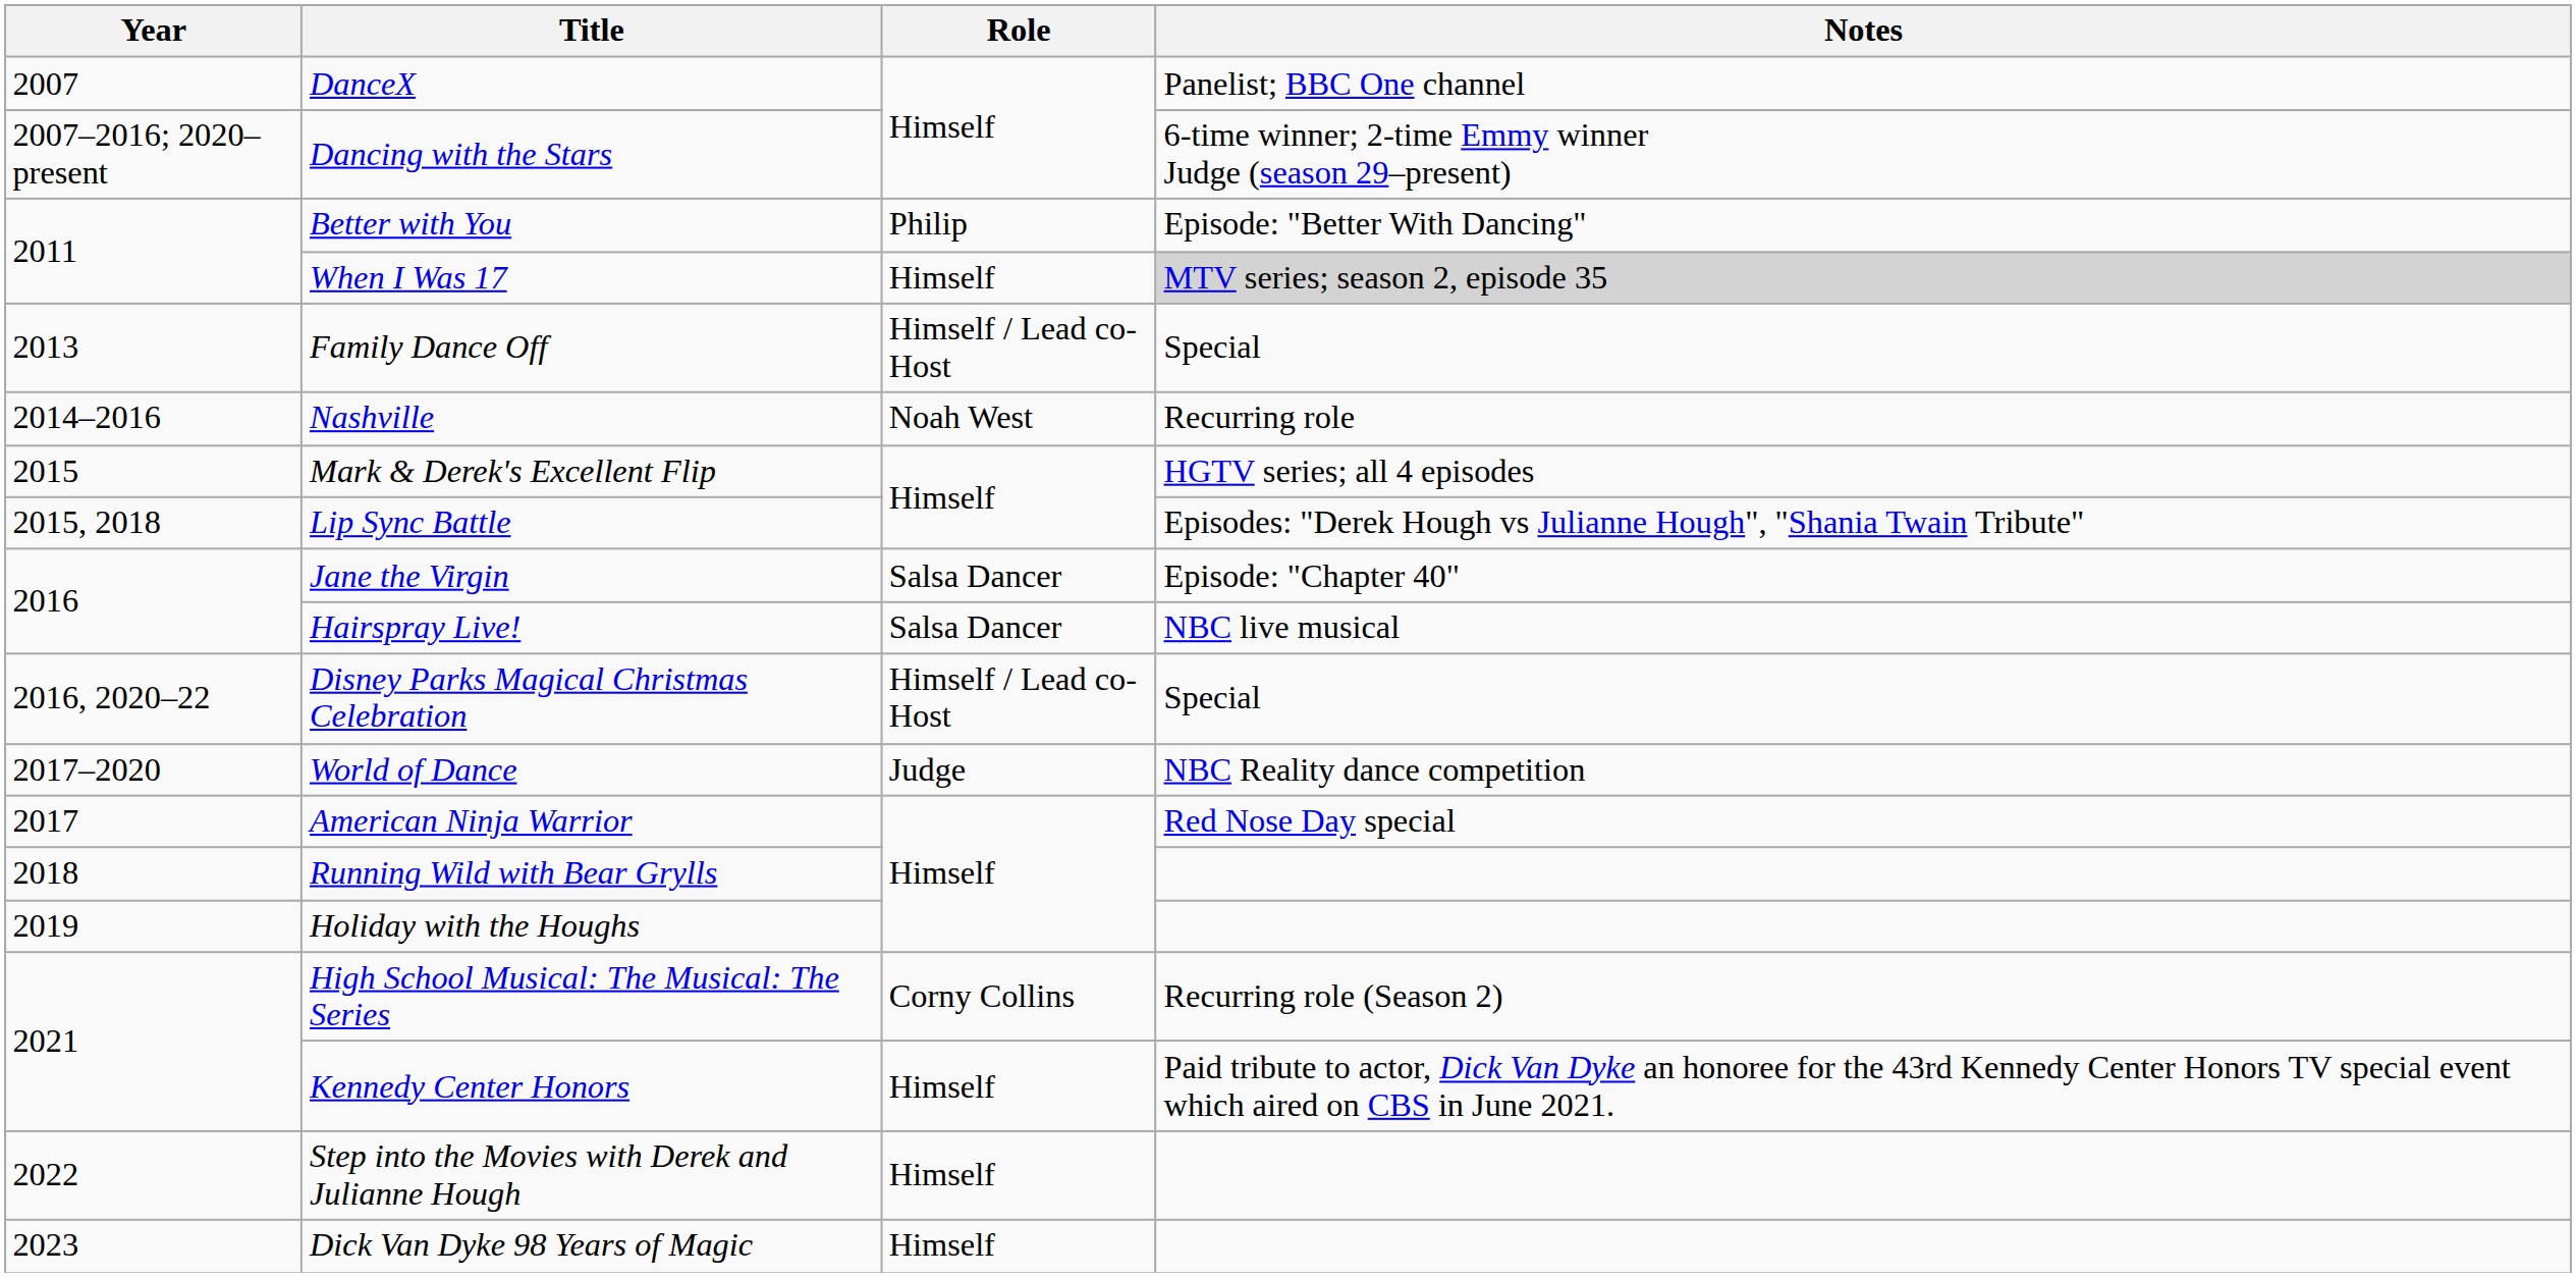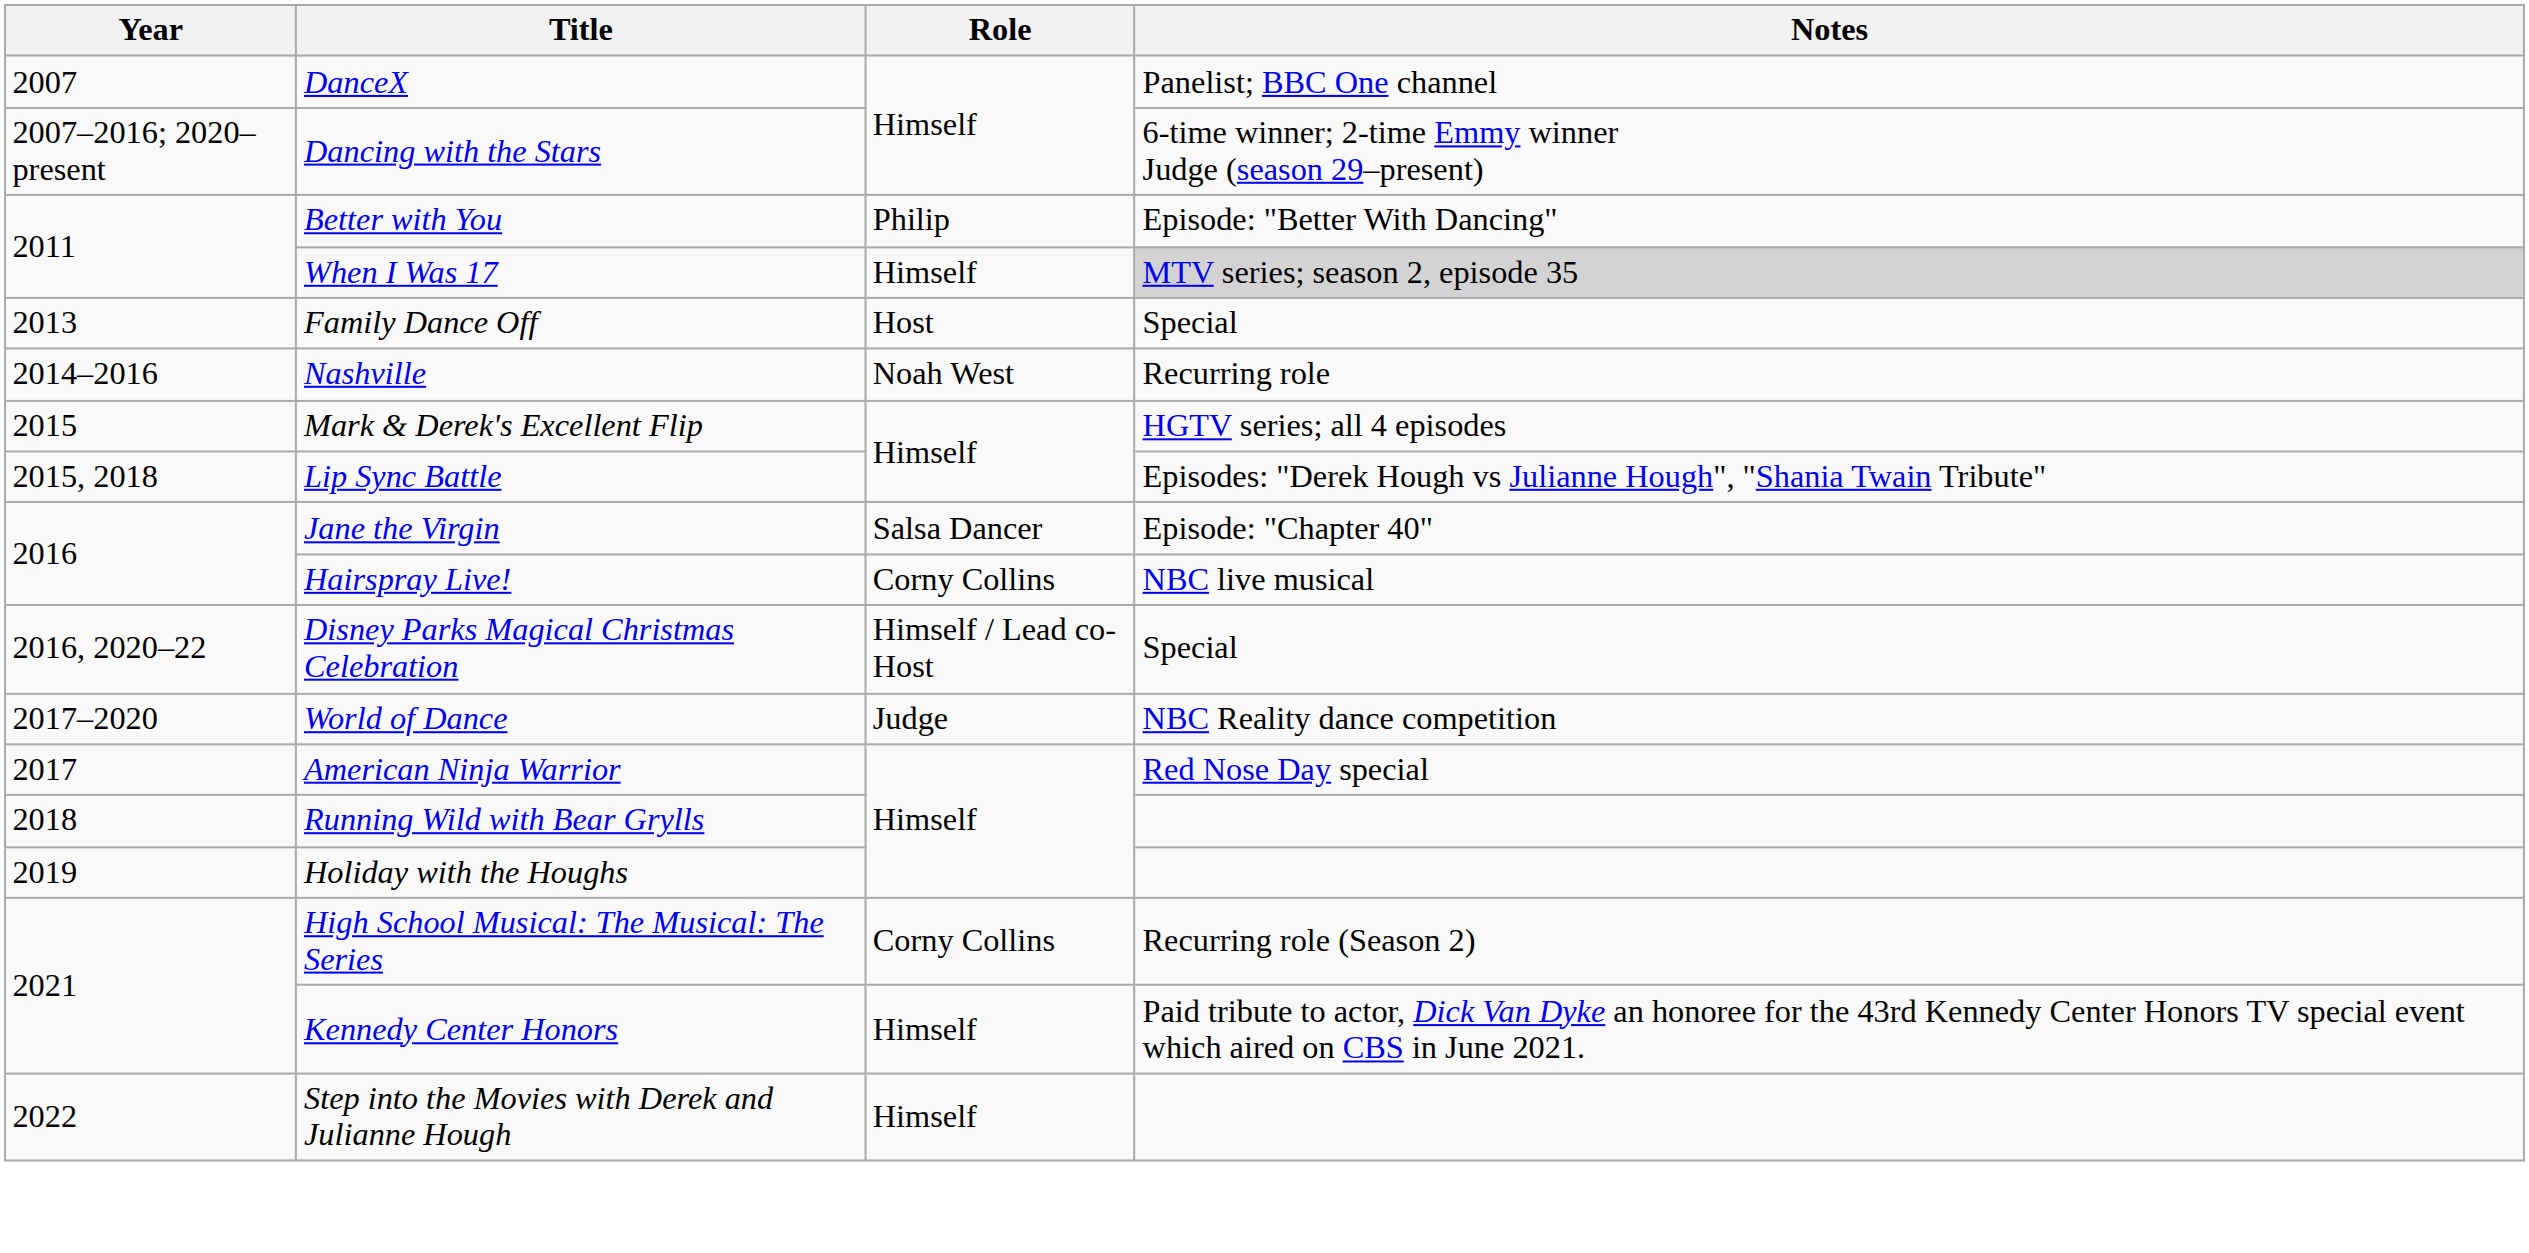Family Dance Off | Role: Himself / Lead co-Host -> Host
Hairspray Live! | Role: Salsa Dancer -> Corny Collins
- row: 2023 | Dick Van Dyke 98 Years of Magic | Himself
